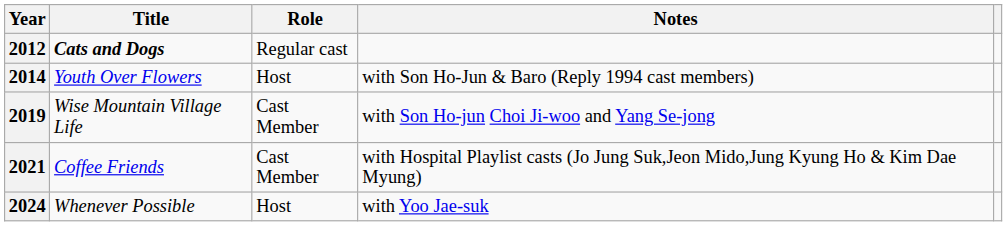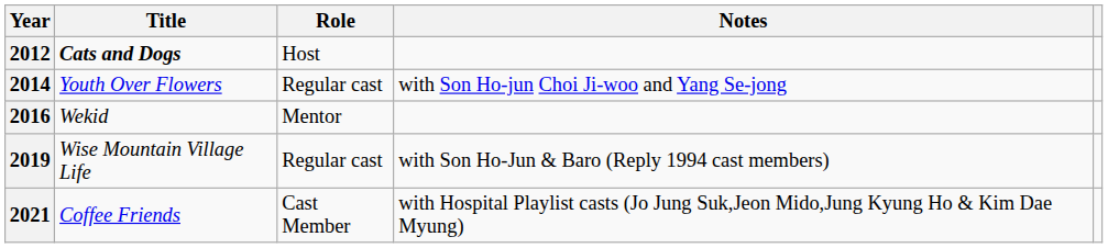2012 | Role: Regular cast -> Host
2014 | Role: Host -> Regular cast
2014 | Notes: with Son Ho-Jun & Baro (Reply 1994 cast members) -> with Son Ho-jun Choi Ji-woo and Yang Se-jong
+ row: 2016 | Wekid | Mentor
2019 | Role: Cast Member -> Regular cast
2019 | Notes: with Son Ho-jun Choi Ji-woo and Yang Se-jong -> with Son Ho-Jun & Baro (Reply 1994 cast members)
- row: 2024 | Whenever Possible | Host | with Yoo Jae-suk
